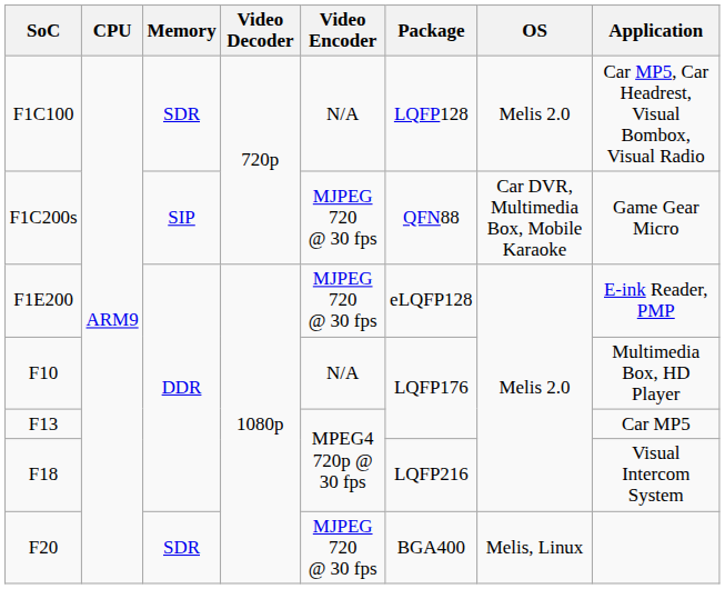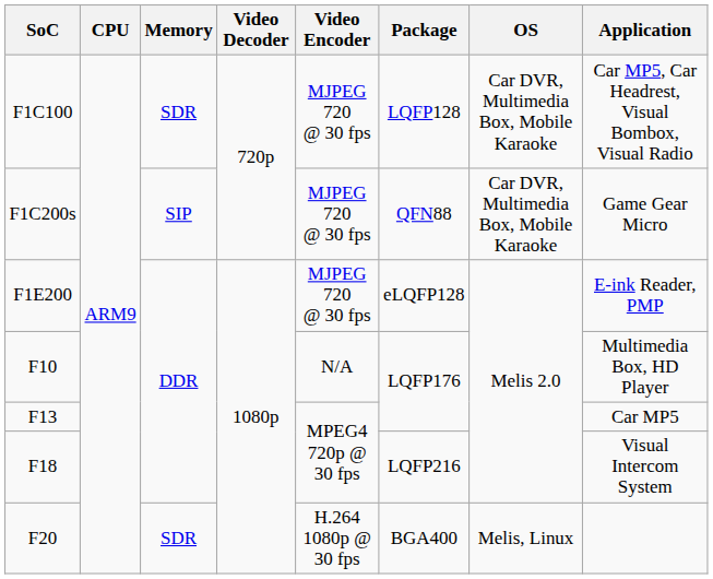F1C100 | Video Encoder: N/A -> MJPEG 720 @ 30 fps
F1C100 | OS: Melis 2.0 -> Car DVR, Multimedia Box, Mobile Karaoke
F20 | Video Encoder: MJPEG 720 @ 30 fps -> H.264 1080p @ 30 fps
